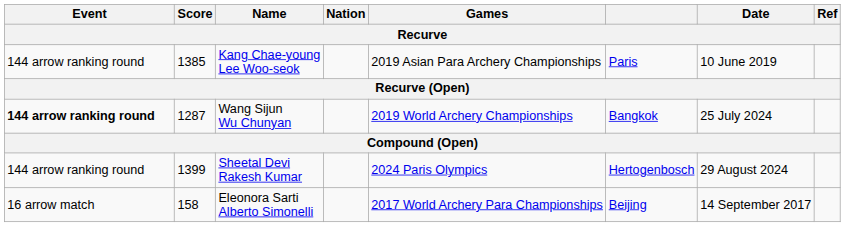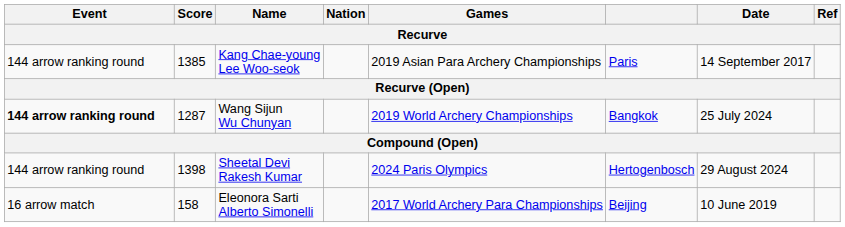Kang Chae-young Lee Woo-seok | Date: 10 June 2019 -> 14 September 2017
Sheetal Devi Rakesh Kumar | Score: 1399 -> 1398
Eleonora Sarti Alberto Simonelli | Date: 14 September 2017 -> 10 June 2019
